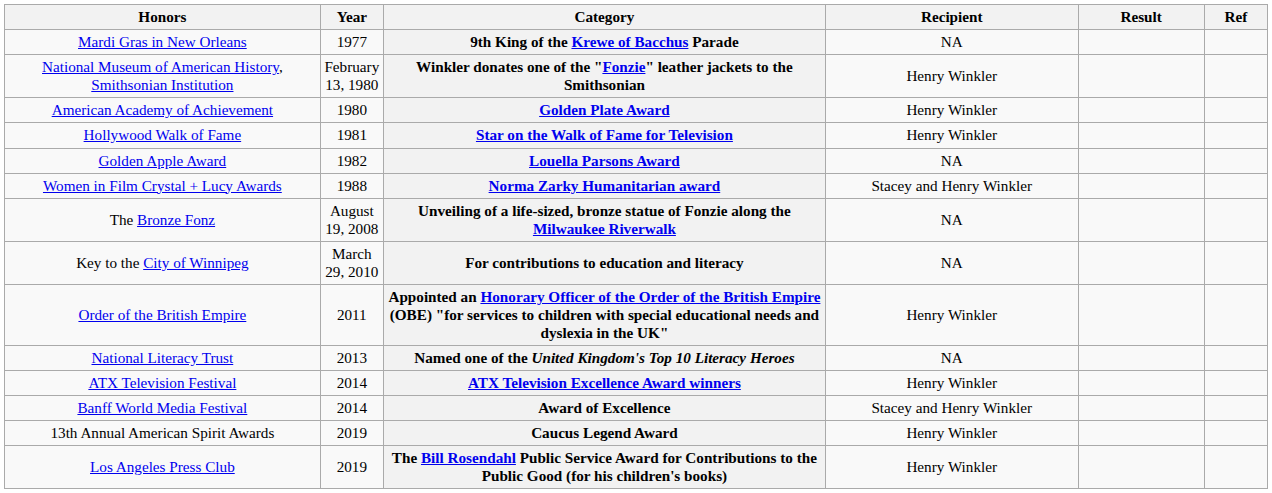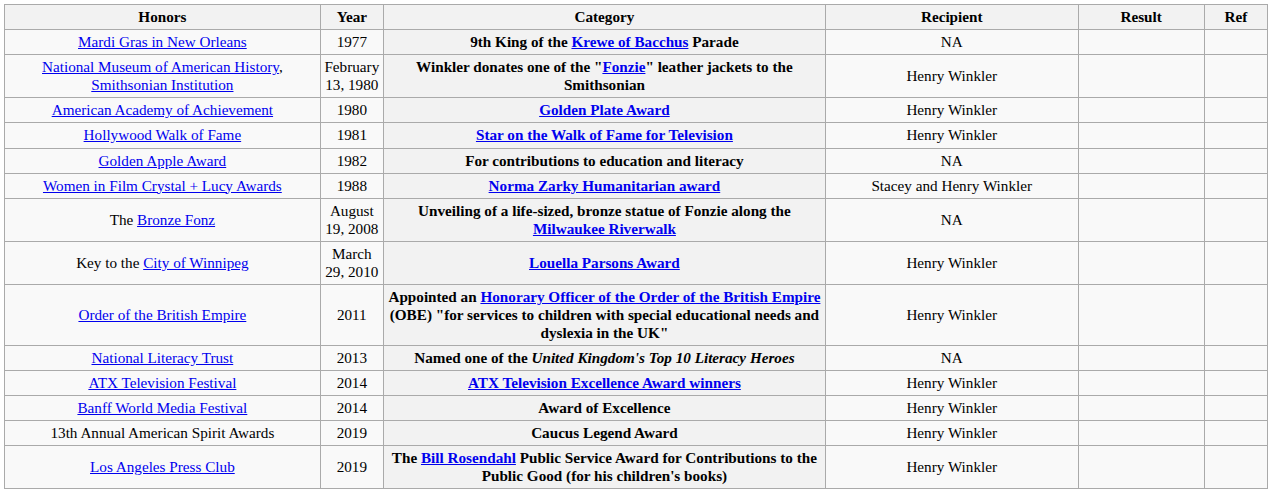Golden Apple Award | Category: Louella Parsons Award -> For contributions to education and literacy
Key to the City of Winnipeg | Category: For contributions to education and literacy -> Louella Parsons Award
Key to the City of Winnipeg | Recipient: NA -> Henry Winkler
Banff World Media Festival | Recipient: Stacey and Henry Winkler -> Henry Winkler
